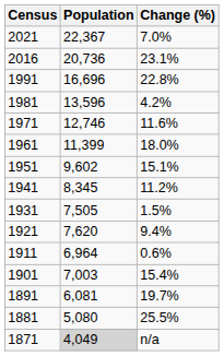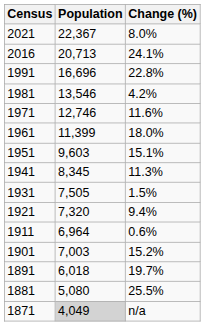2021 | Change (%): 7.0% -> 8.0%
2016 | Population: 20,736 -> 20,713
2016 | Change (%): 23.1% -> 24.1%
1981 | Population: 13,596 -> 13,546
1951 | Population: 9,602 -> 9,603
1941 | Change (%): 11.2% -> 11.3%
1921 | Population: 7,620 -> 7,320
1901 | Change (%): 15.4% -> 15.2%
1891 | Population: 6,081 -> 6,018
